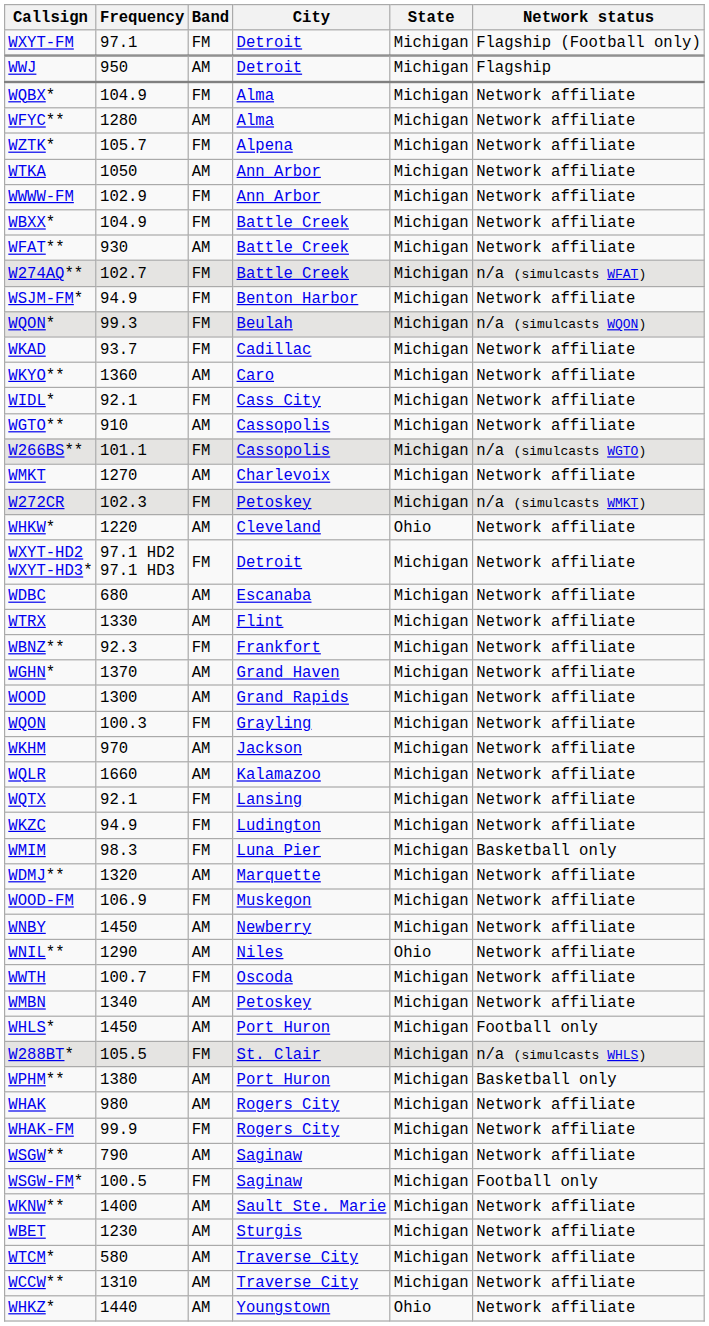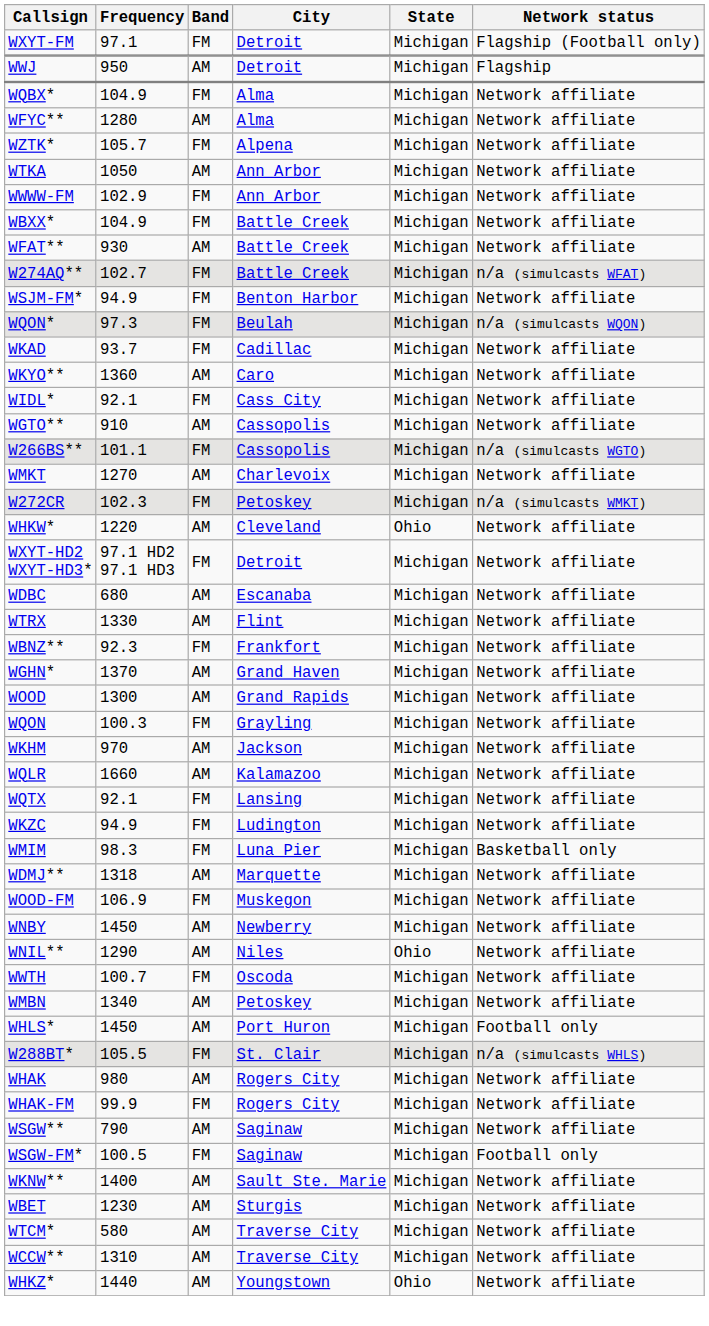WQON* | Frequency: 99.3 -> 97.3
WDMJ** | Frequency: 1320 -> 1318
- row: WPHM** | 1380 | AM | Port Huron | Michigan | Basketball only
